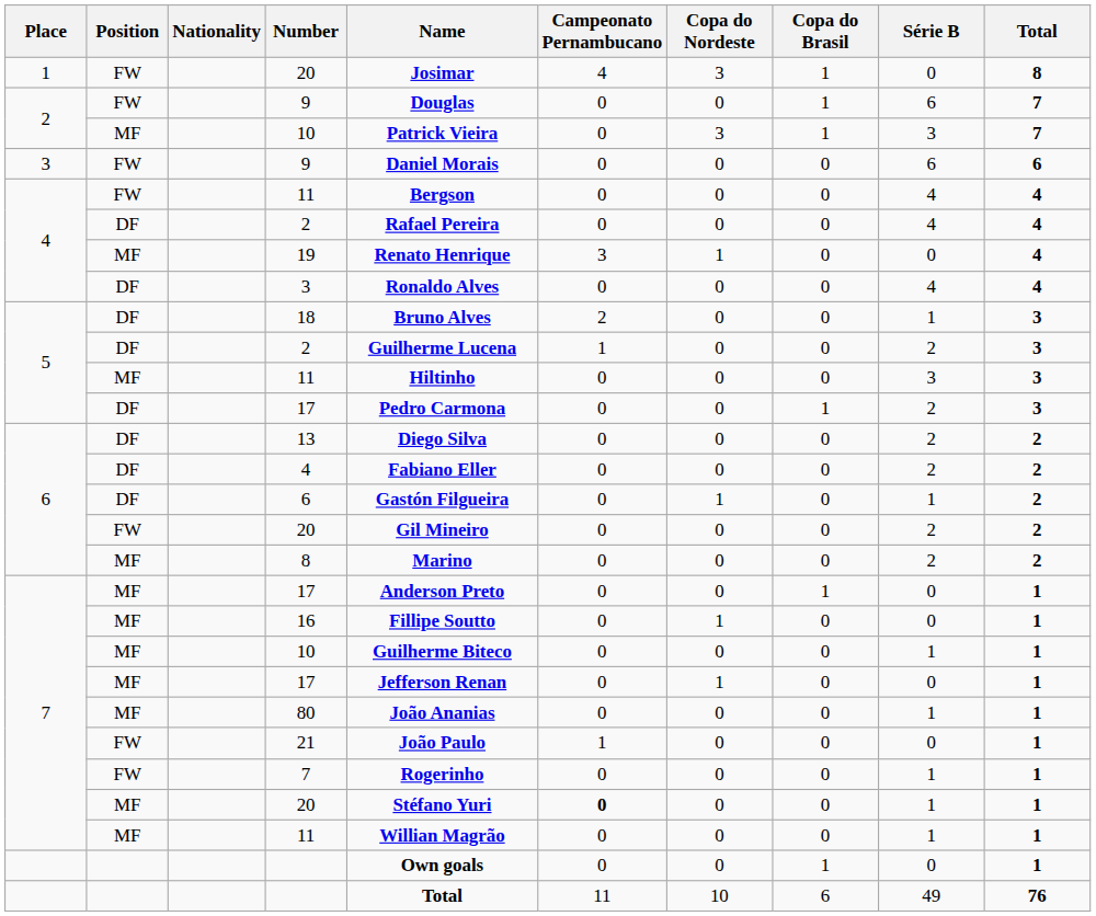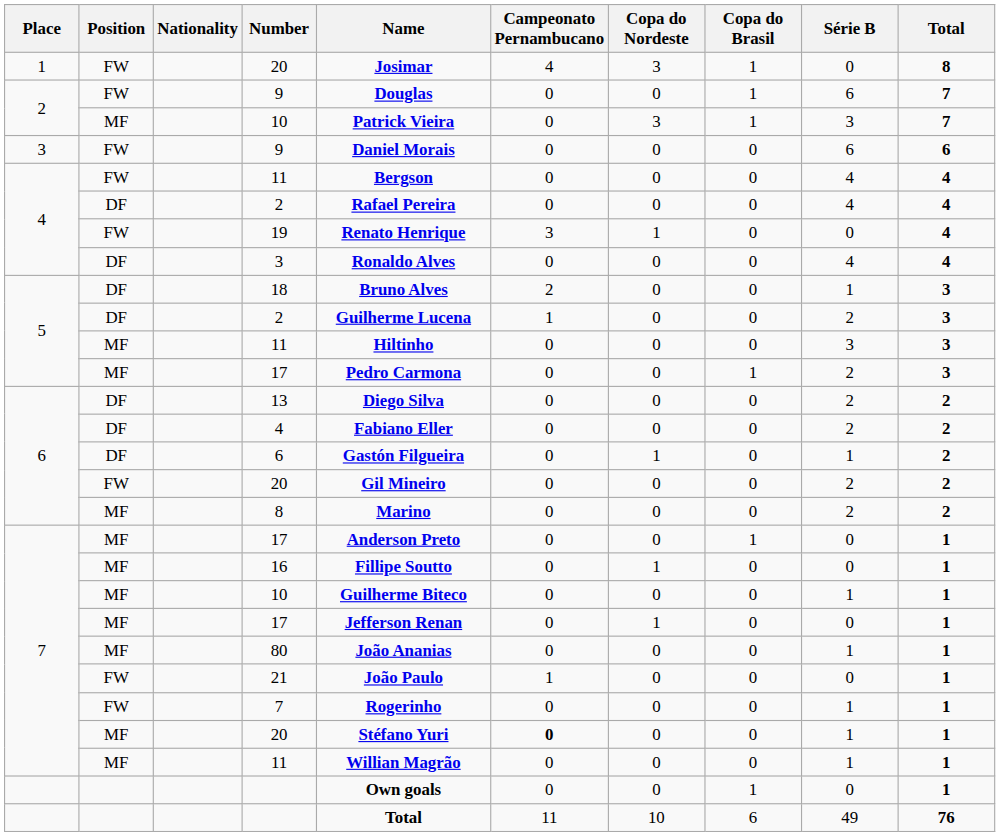19 | Position: MF -> FW
5 / 17 | Position: DF -> MF
